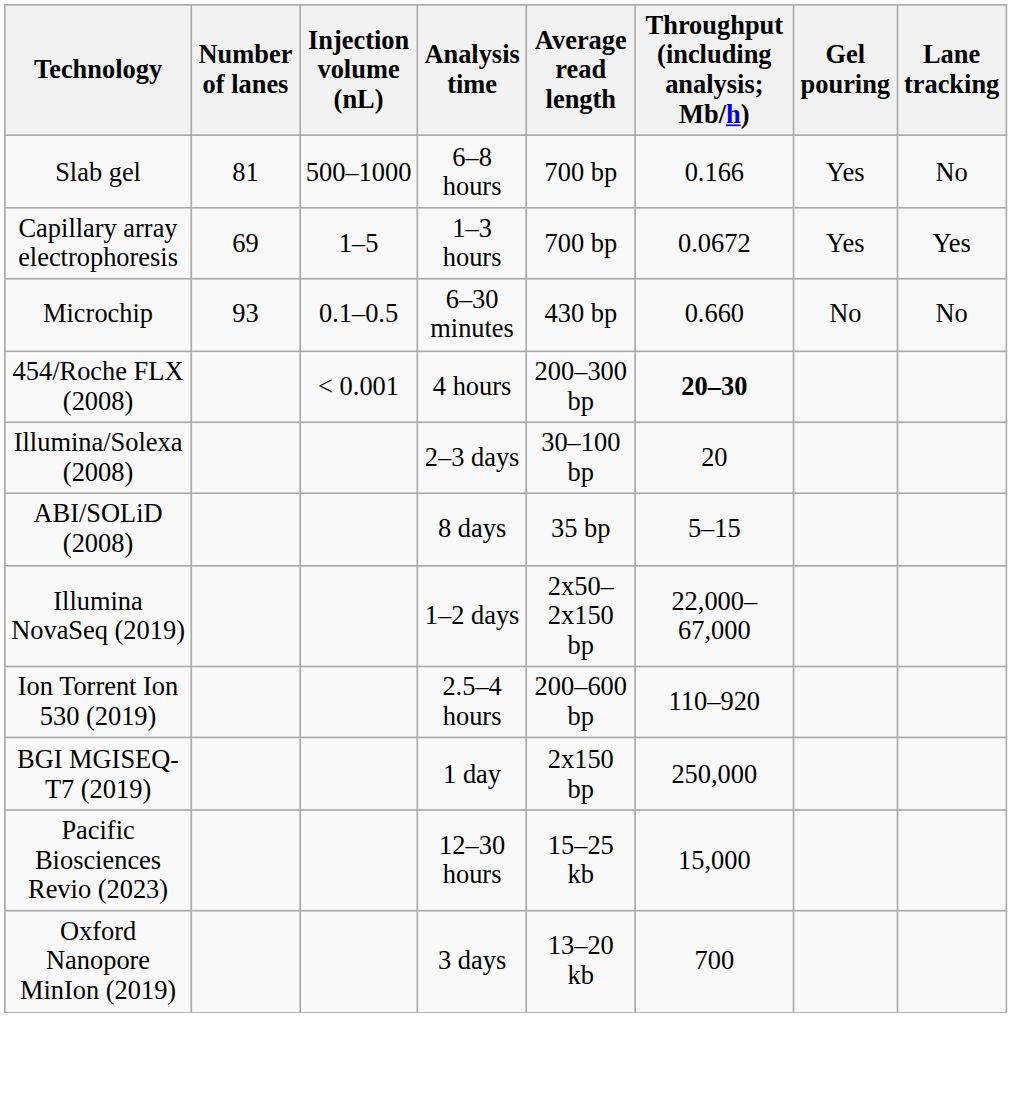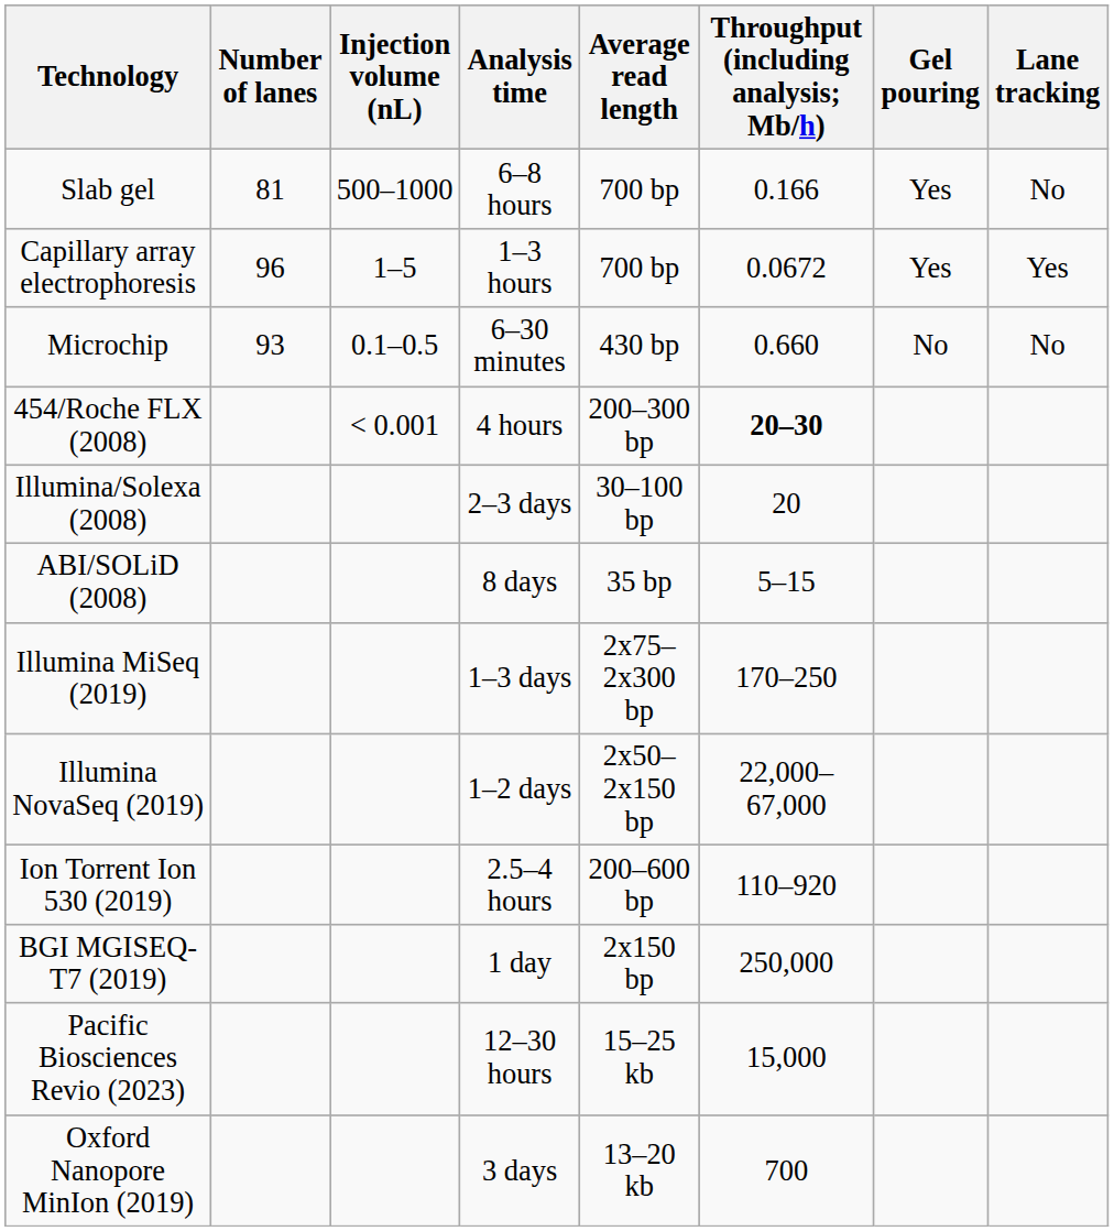Capillary array electrophoresis | Number of lanes: 69 -> 96
+ row: Illumina MiSeq (2019) | 1–3 days | 2x75–2x300 bp | 170–250
